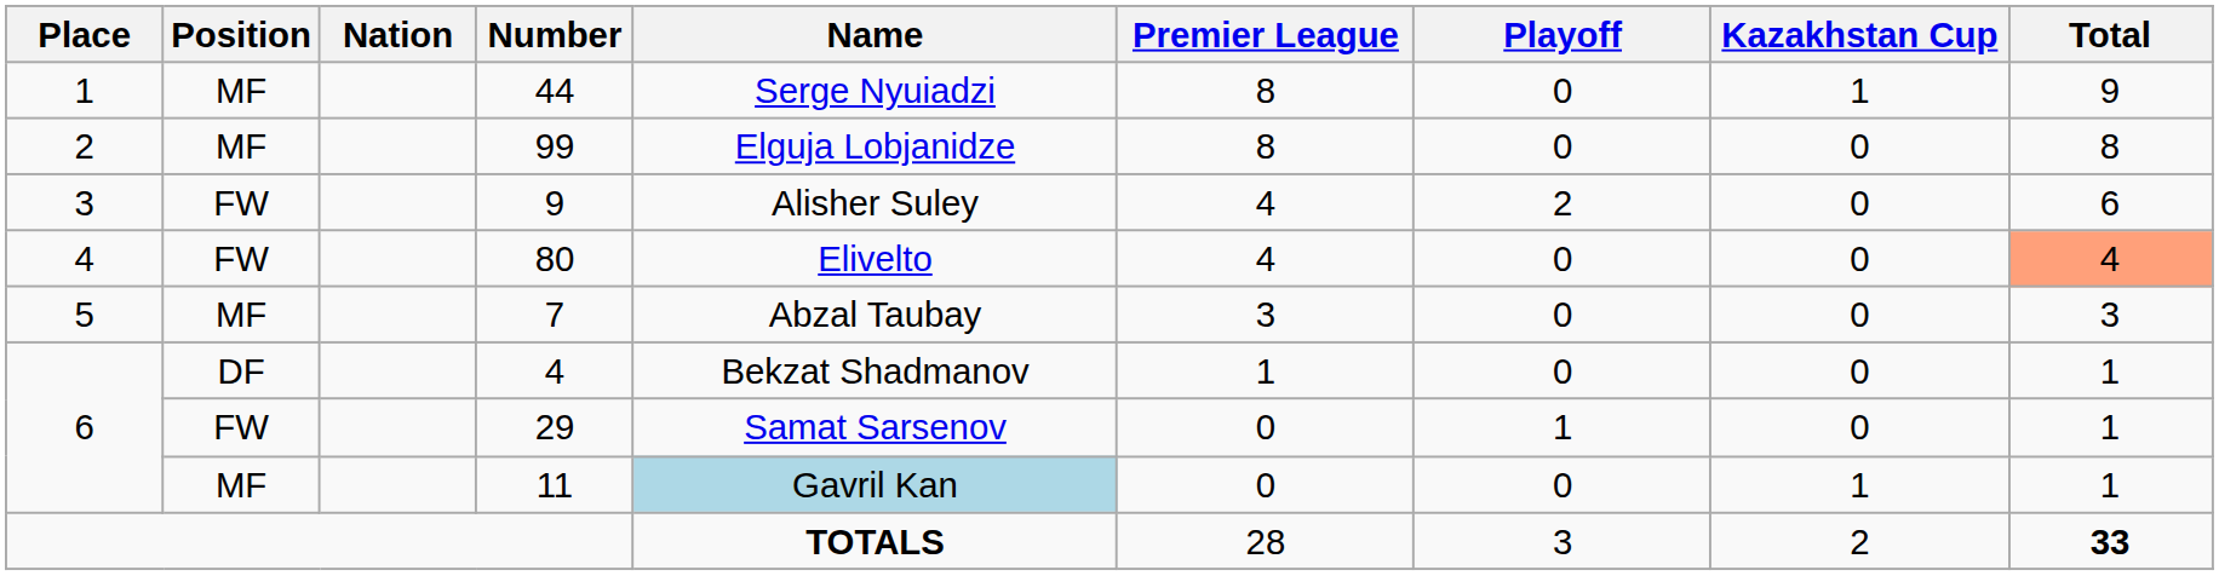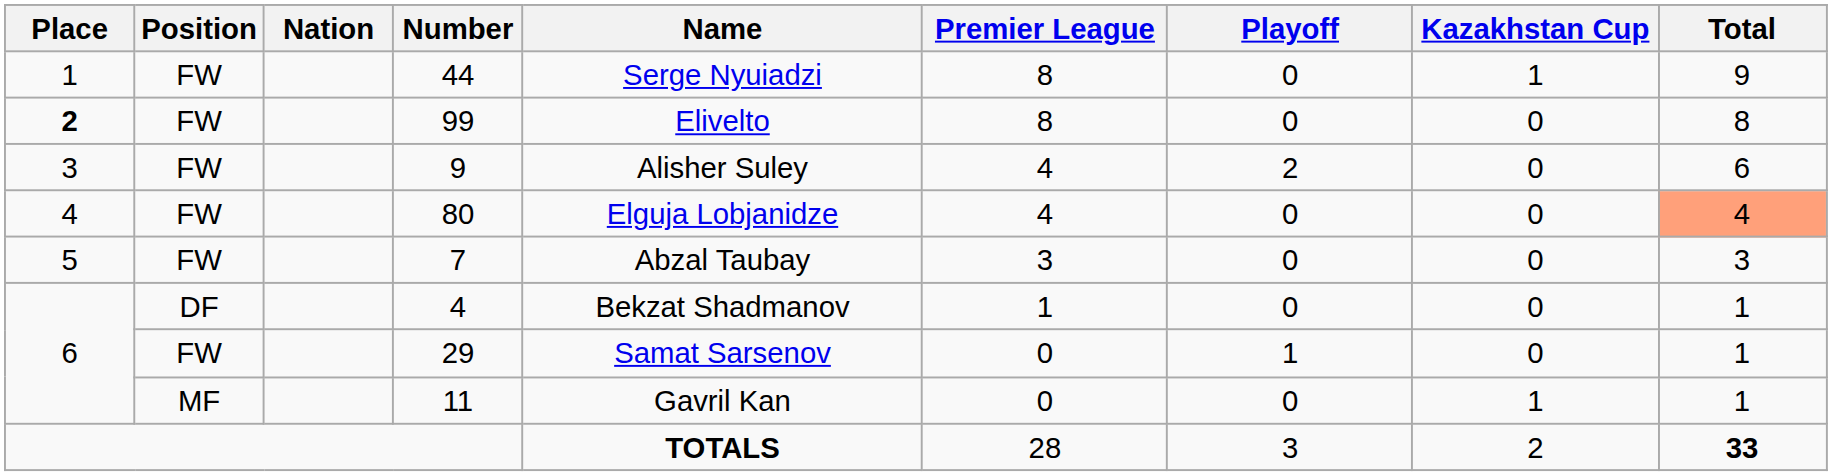44 | Position: MF -> FW
99 | Place: normal -> bold
99 | Position: MF -> FW
99 | Name: Elguja Lobjanidze -> Elivelto
80 | Name: Elivelto -> Elguja Lobjanidze
7 | Position: MF -> FW
11 | Name: lightblue background -> no background
